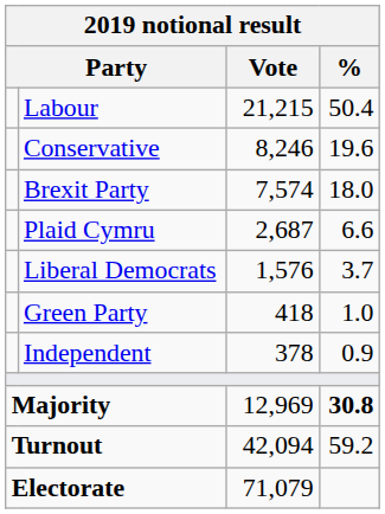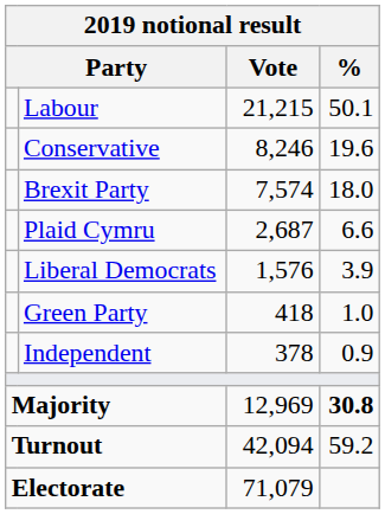Labour | %: 50.4 -> 50.1
Liberal Democrats | %: 3.7 -> 3.9
